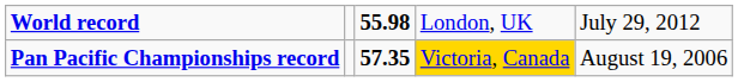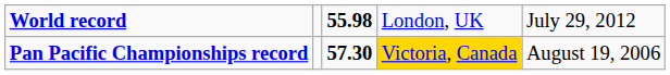Pan Pacific Championships record | column 3: 57.35 -> 57.30
